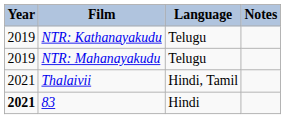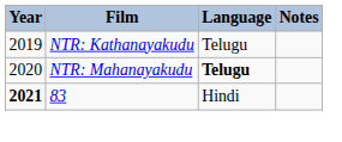NTR: Mahanayakudu | Year: 2019 -> 2020
NTR: Mahanayakudu | Language: normal -> bold
- row: 2021 | Thalaivii | Hindi, Tamil
